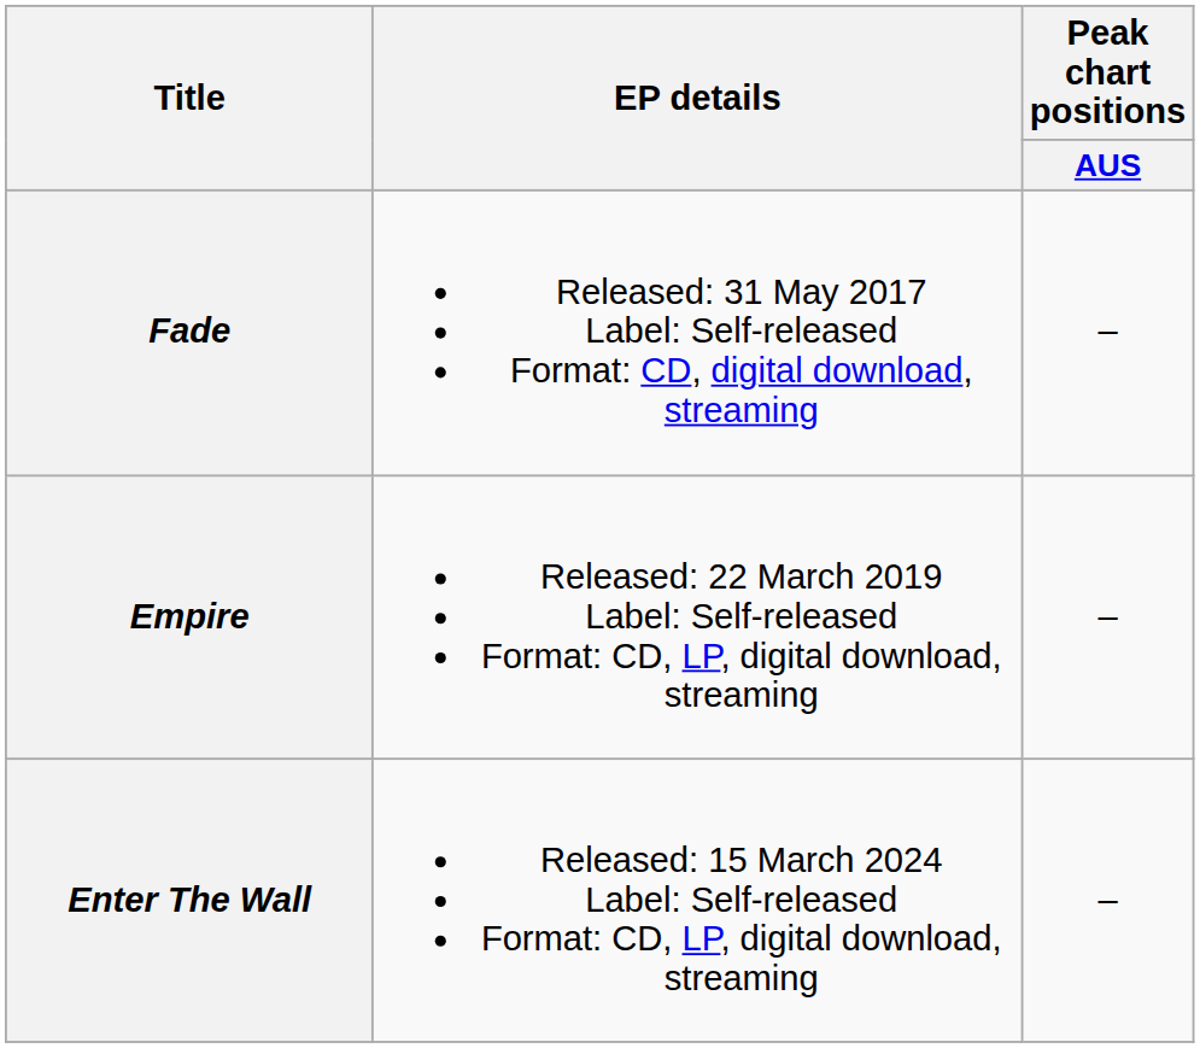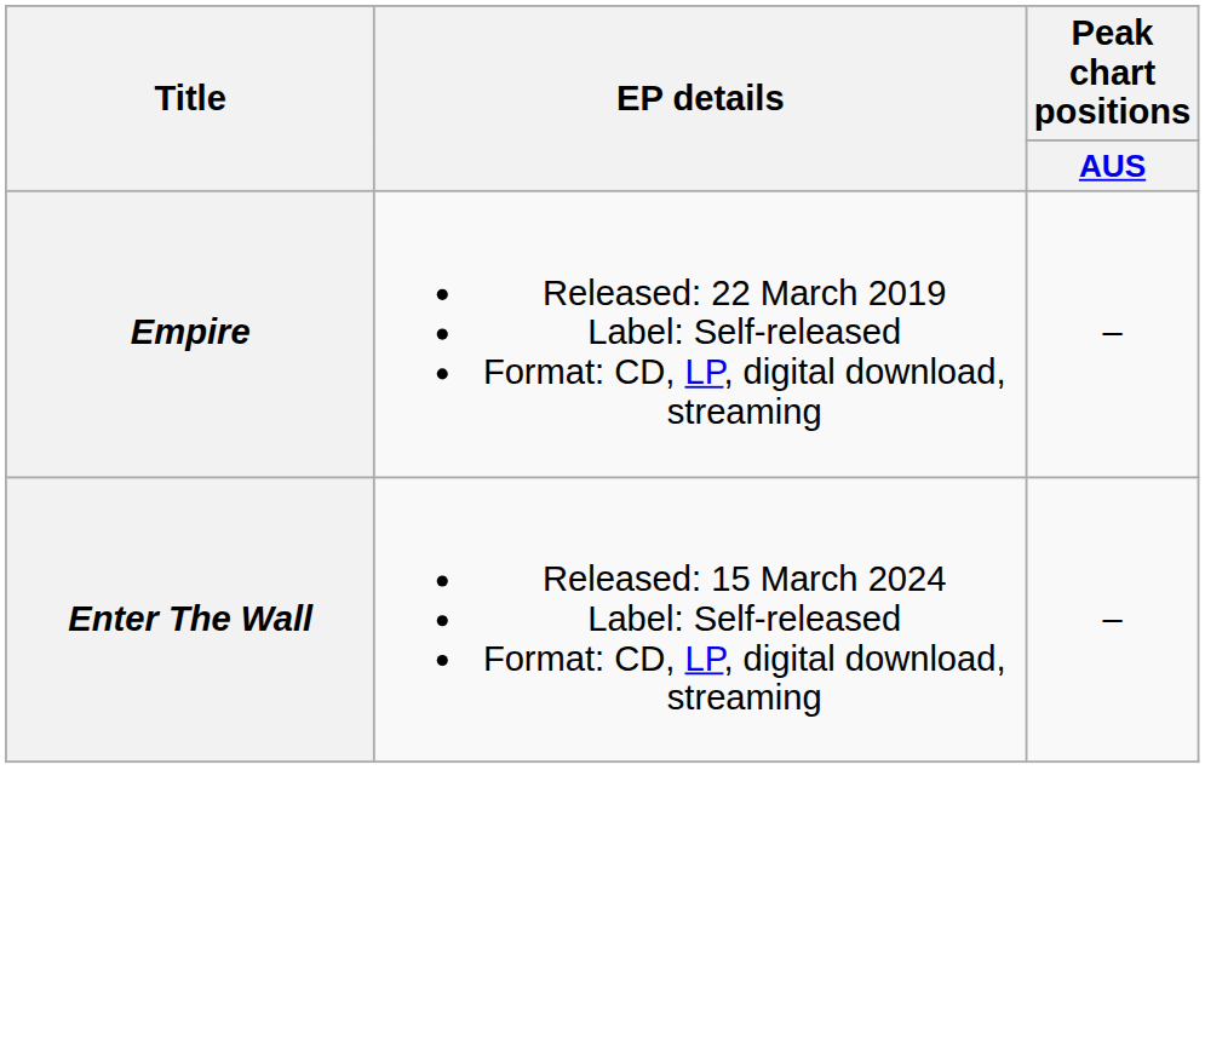- row: Fade | Released: 31 May 2017 Label: Self-released Format: CD, digital download, streaming | –
